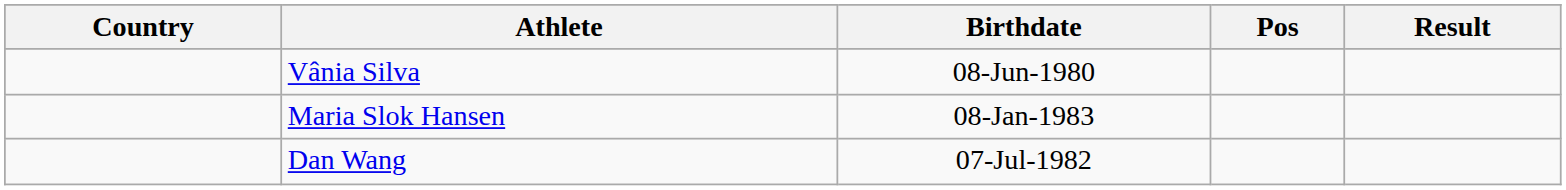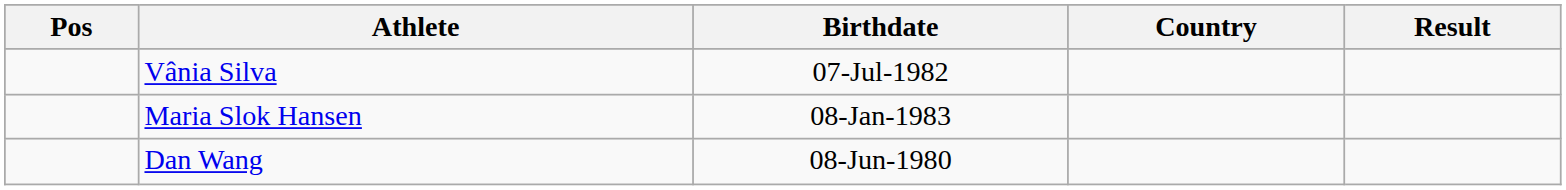columns swapped: Pos <-> Country
Vânia Silva | Birthdate: 08-Jun-1980 -> 07-Jul-1982
Dan Wang | Birthdate: 07-Jul-1982 -> 08-Jun-1980
